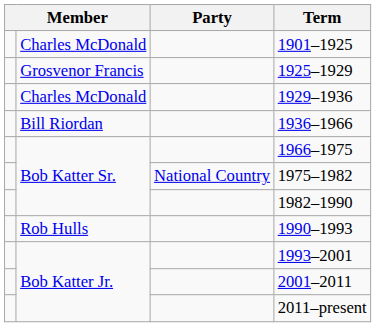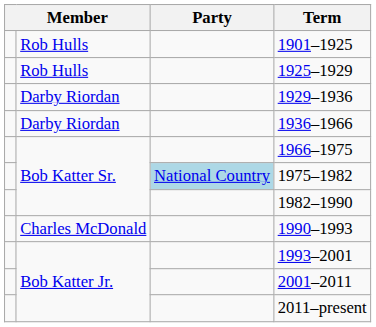1901–1925 | column 2: Charles McDonald -> Rob Hulls
1925–1929 | column 2: Grosvenor Francis -> Rob Hulls
1929–1936 | column 2: Charles McDonald -> Darby Riordan
1936–1966 | column 2: Bill Riordan -> Darby Riordan
1975–1982 | Party: no background -> lightblue background
1990–1993 | column 2: Rob Hulls -> Charles McDonald
